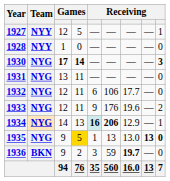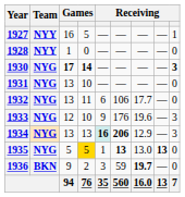1927 | column 3: 12 -> 16
1931 | column 4: 11 -> 10
1932 | column 3: 12 -> 13
1933 | column 4: 11 -> 10
1933 | column 9: 2 -> 3
1934 | column 3: 14 -> 13
1934 | column 9: 1 -> 3
1935 | column 3: 9 -> 5
1935 | column 6: normal -> bold
1935 | column 9: bold -> normal
